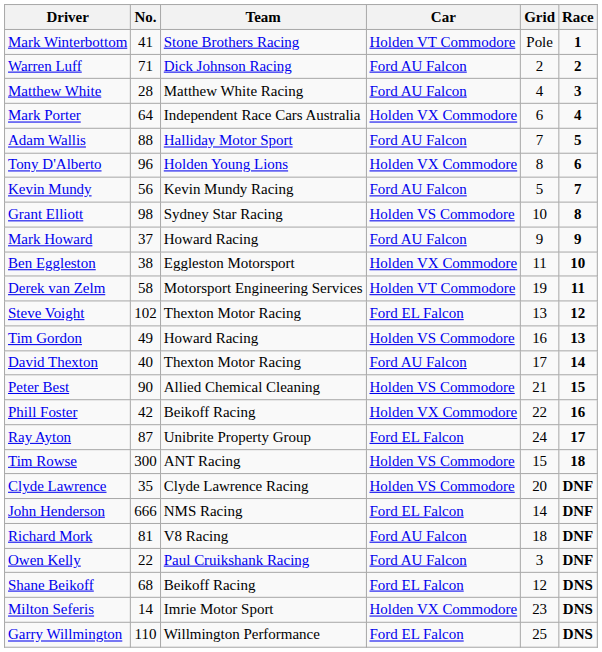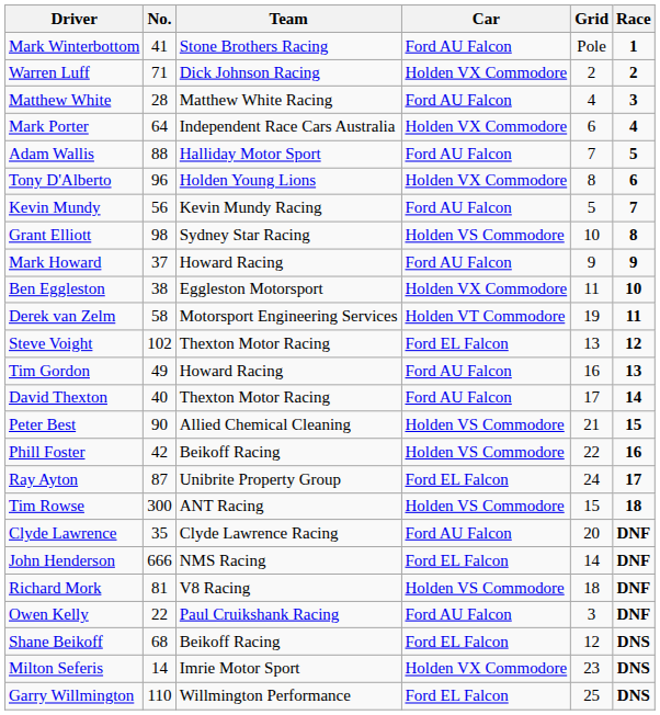Mark Winterbottom | Car: Holden VT Commodore -> Ford AU Falcon
Warren Luff | Car: Ford AU Falcon -> Holden VX Commodore
Tim Gordon | Car: Holden VS Commodore -> Ford AU Falcon
Phill Foster | Car: Holden VX Commodore -> Holden VS Commodore
Clyde Lawrence | Car: Holden VS Commodore -> Ford AU Falcon
Richard Mork | Car: Ford AU Falcon -> Holden VS Commodore
